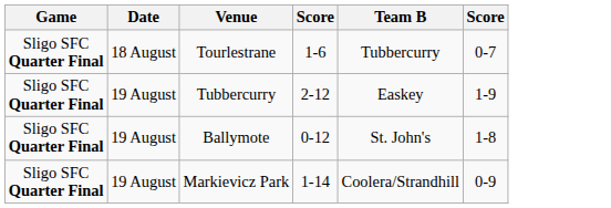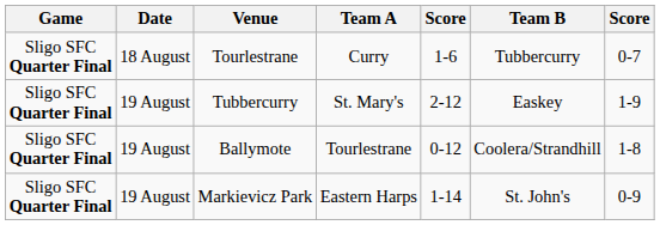+ column: Team A | Curry | St. Mary's | Tourlestrane | Eastern Harps
Ballymote | Team B: St. John's -> Coolera/Strandhill
Markievicz Park | Team B: Coolera/Strandhill -> St. John's
